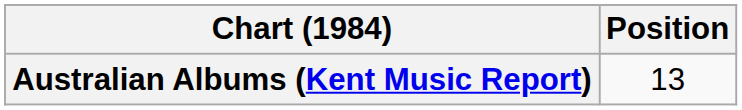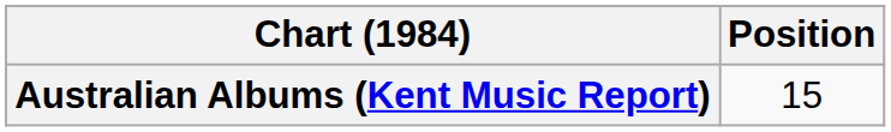Australian Albums (Kent Music Report) | Position: 13 -> 15
